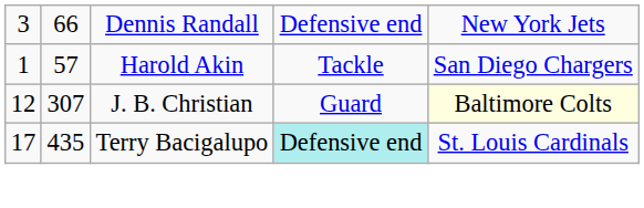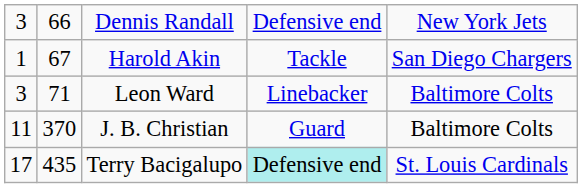Harold Akin | column 2: 57 -> 67
+ row: 3 | 71 | Leon Ward | Linebacker | Baltimore Colts
J. B. Christian | column 1: 12 -> 11
J. B. Christian | column 2: 307 -> 370
J. B. Christian | column 5: lightyellow background -> no background
